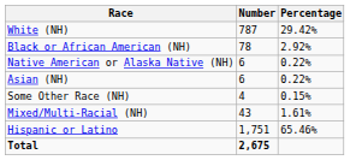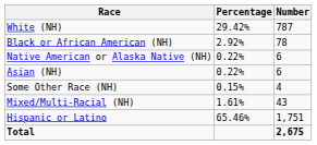columns swapped: Number <-> Percentage
